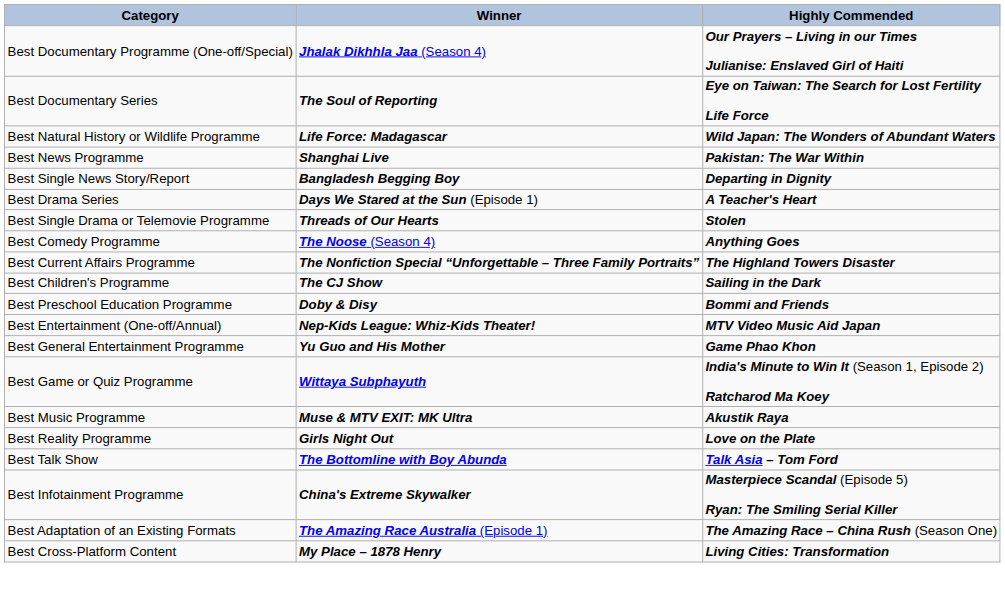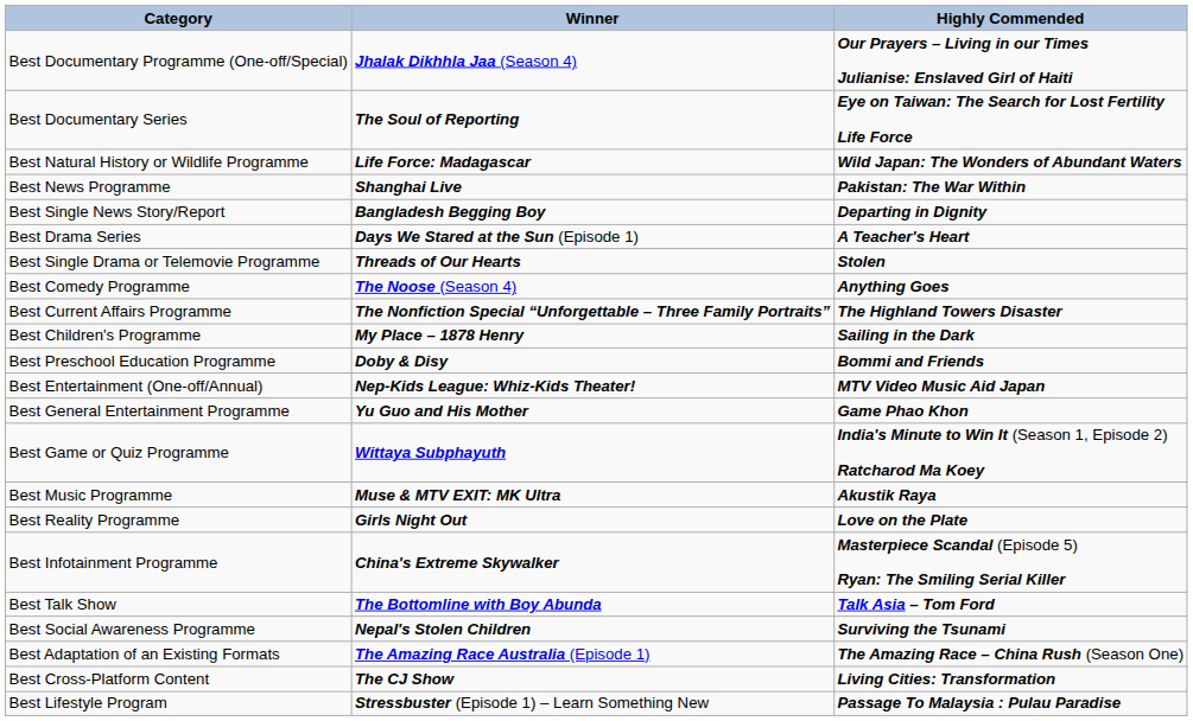Best Children's Programme | Winner: The CJ Show -> My Place – 1878 Henry
rows swapped: Best Infotainment Programme <-> Best Talk Show
+ row: Best Social Awareness Programme | Nepal's Stolen Children | Surviving the Tsunami
Best Cross-Platform Content | Winner: My Place – 1878 Henry -> The CJ Show
+ row: Best Lifestyle Program | Stressbuster (Episode 1) – Learn Something New | Passage To Malaysia : Pulau Paradise
